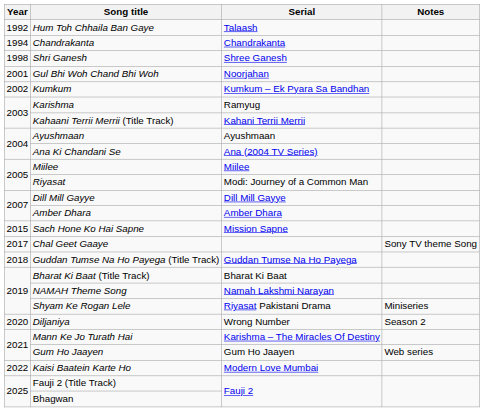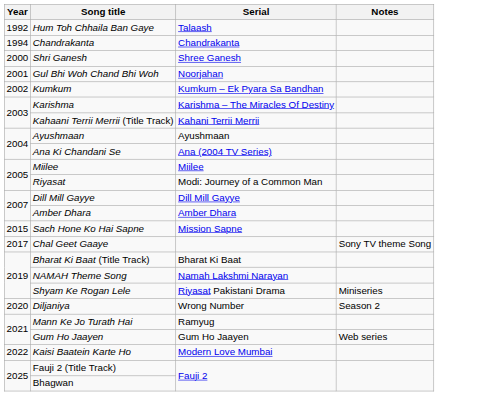Shri Ganesh | Year: 1998 -> 2000
Karishma | Serial: Ramyug -> Karishma – The Miracles Of Destiny
- row: 2018 | Guddan Tumse Na Ho Payega (Title Track) | Guddan Tumse Na Ho Payega
Mann Ke Jo Turath Hai | Serial: Karishma – The Miracles Of Destiny -> Ramyug
